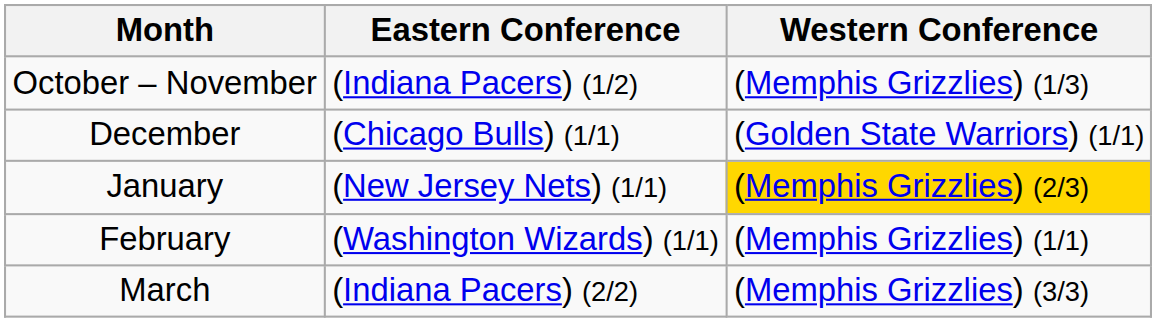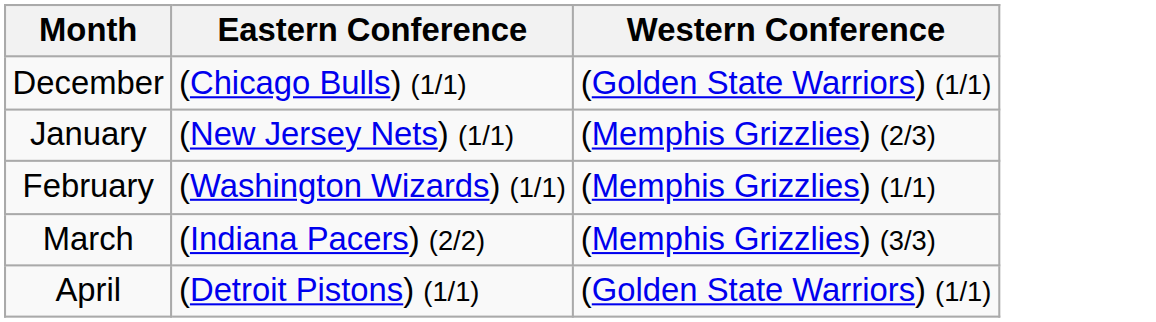- row: October – November | (Indiana Pacers) (1/2) | (Memphis Grizzlies) (1/3)
January | Western Conference: gold background -> no background
+ row: April | (Detroit Pistons) (1/1) | (Golden State Warriors) (1/1)
